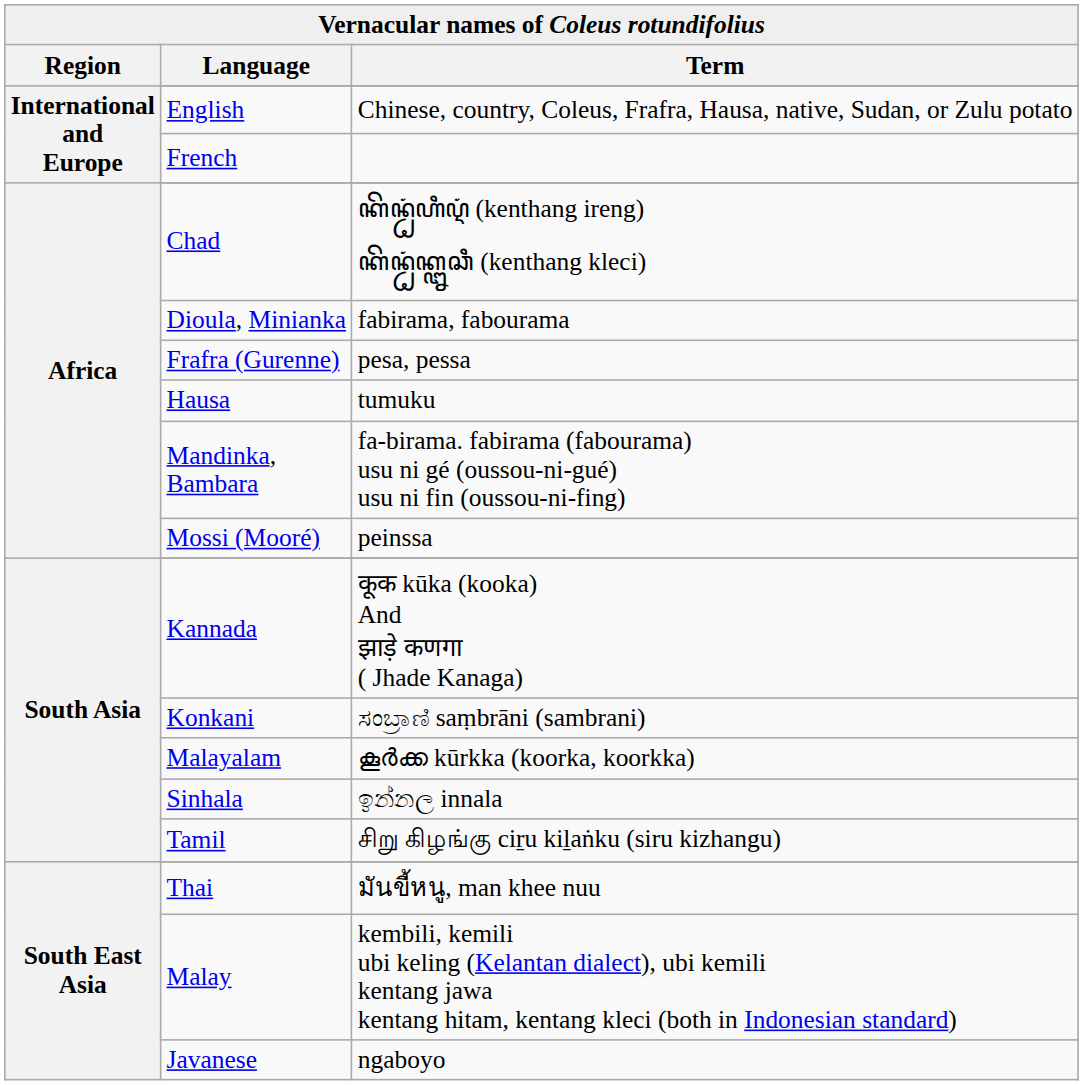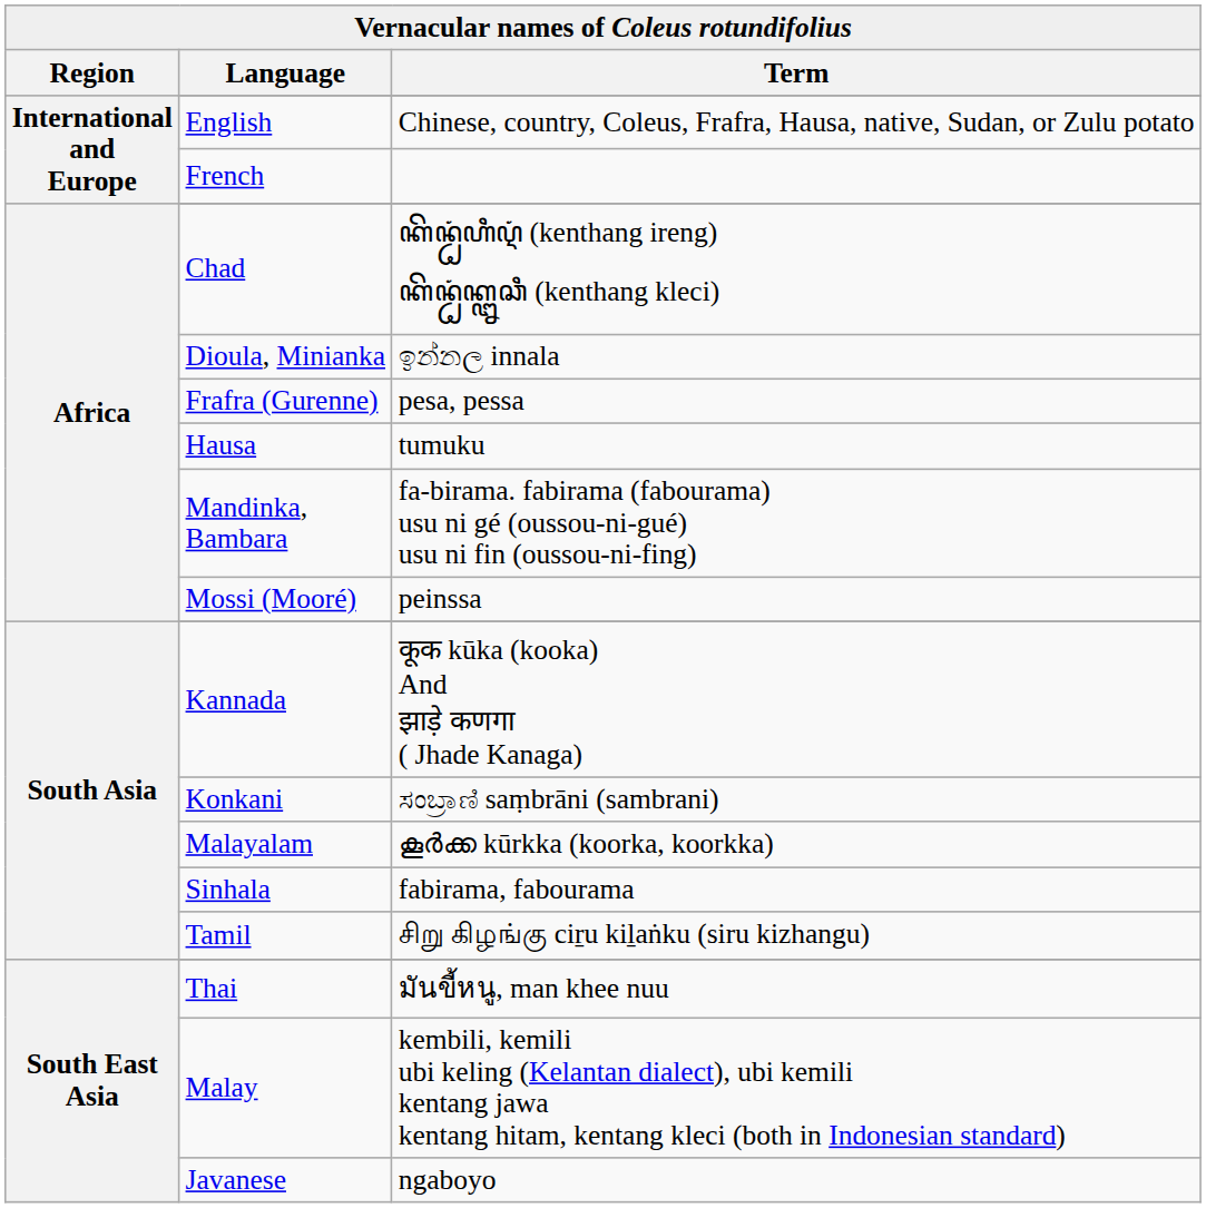Dioula, Minianka | Term: fabirama, fabourama -> ඉන්නල innala
Sinhala | Term: ඉන්නල innala -> fabirama, fabourama
